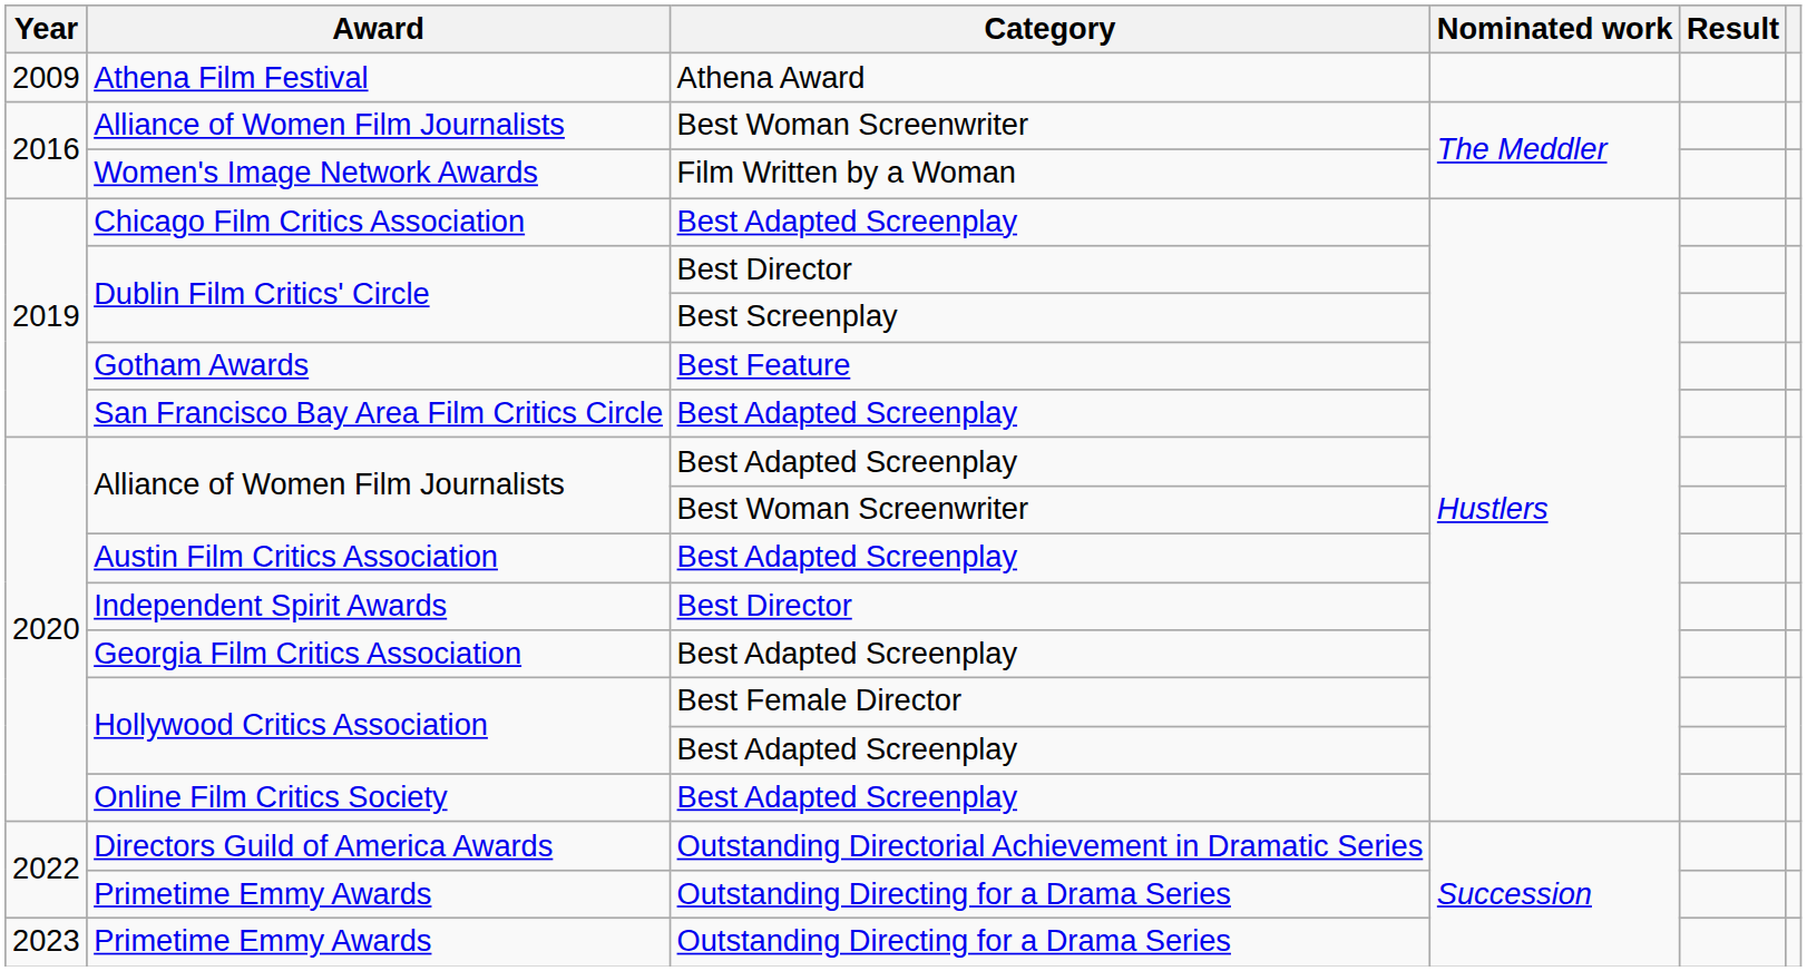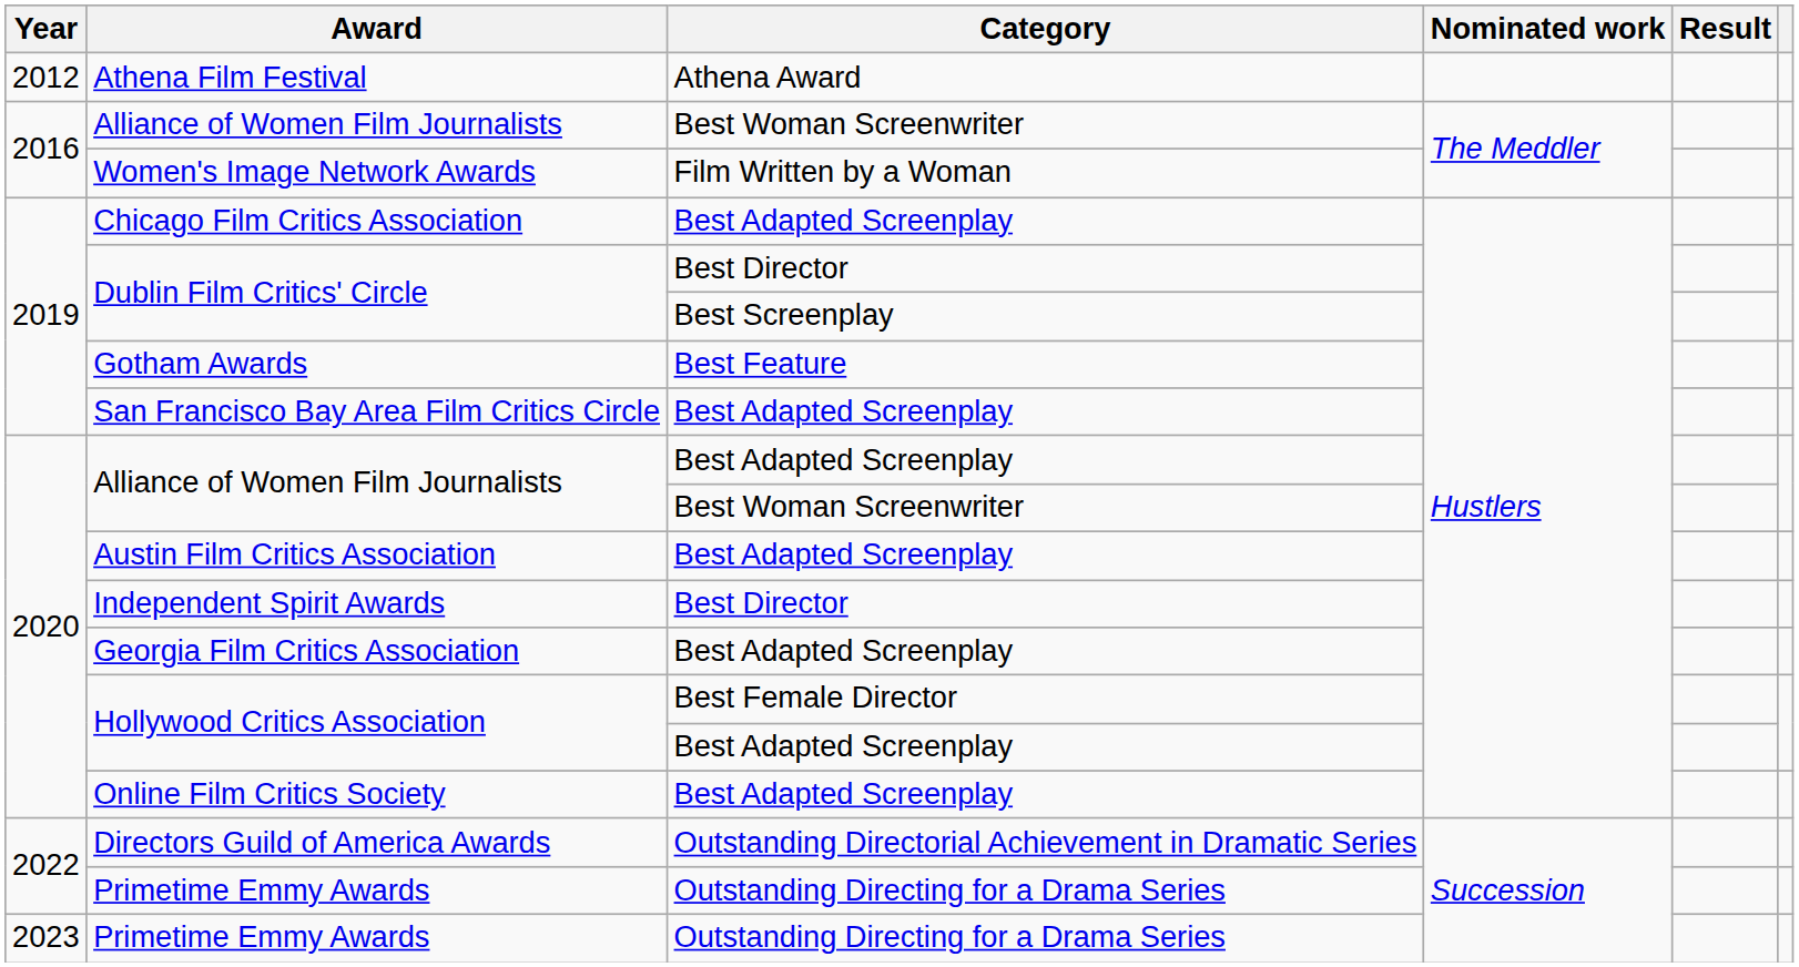Athena Film Festival | Year: 2009 -> 2012
